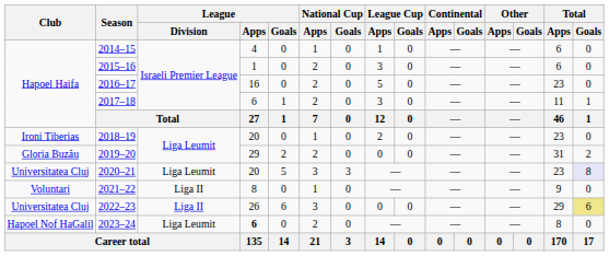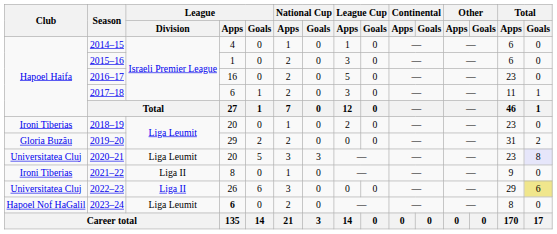2021–22 | Club: Voluntari -> Ironi Tiberias
